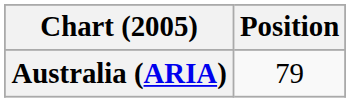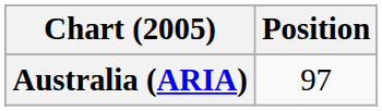Australia (ARIA) | Position: 79 -> 97
